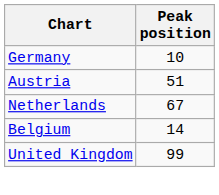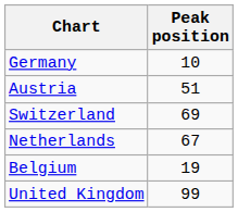+ row: Switzerland | 69
Belgium | Peak position: 14 -> 19
